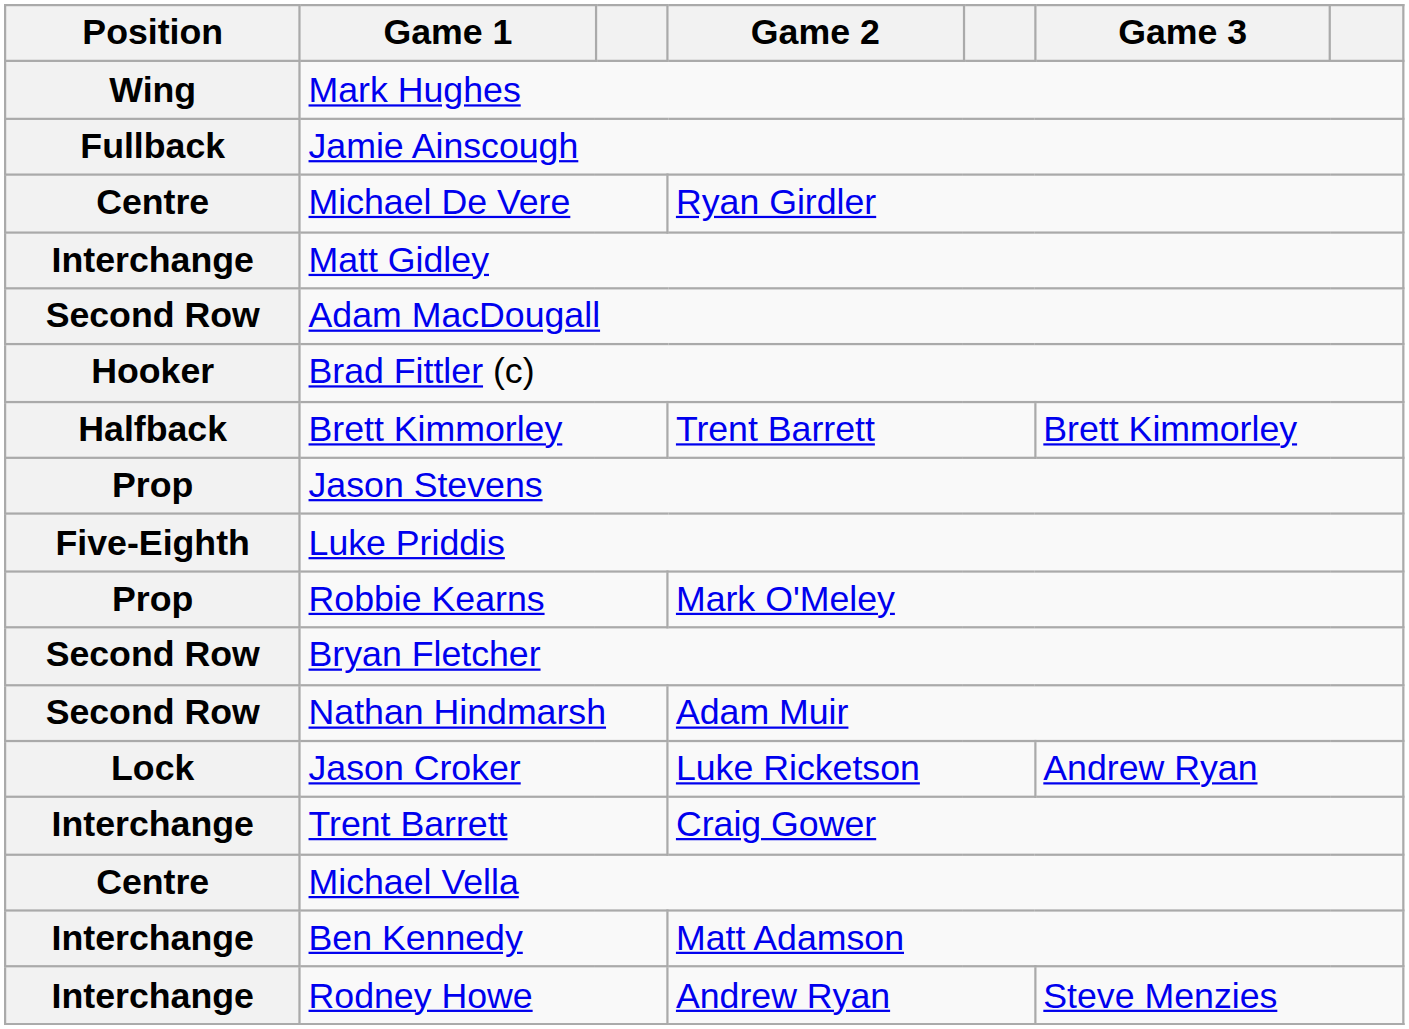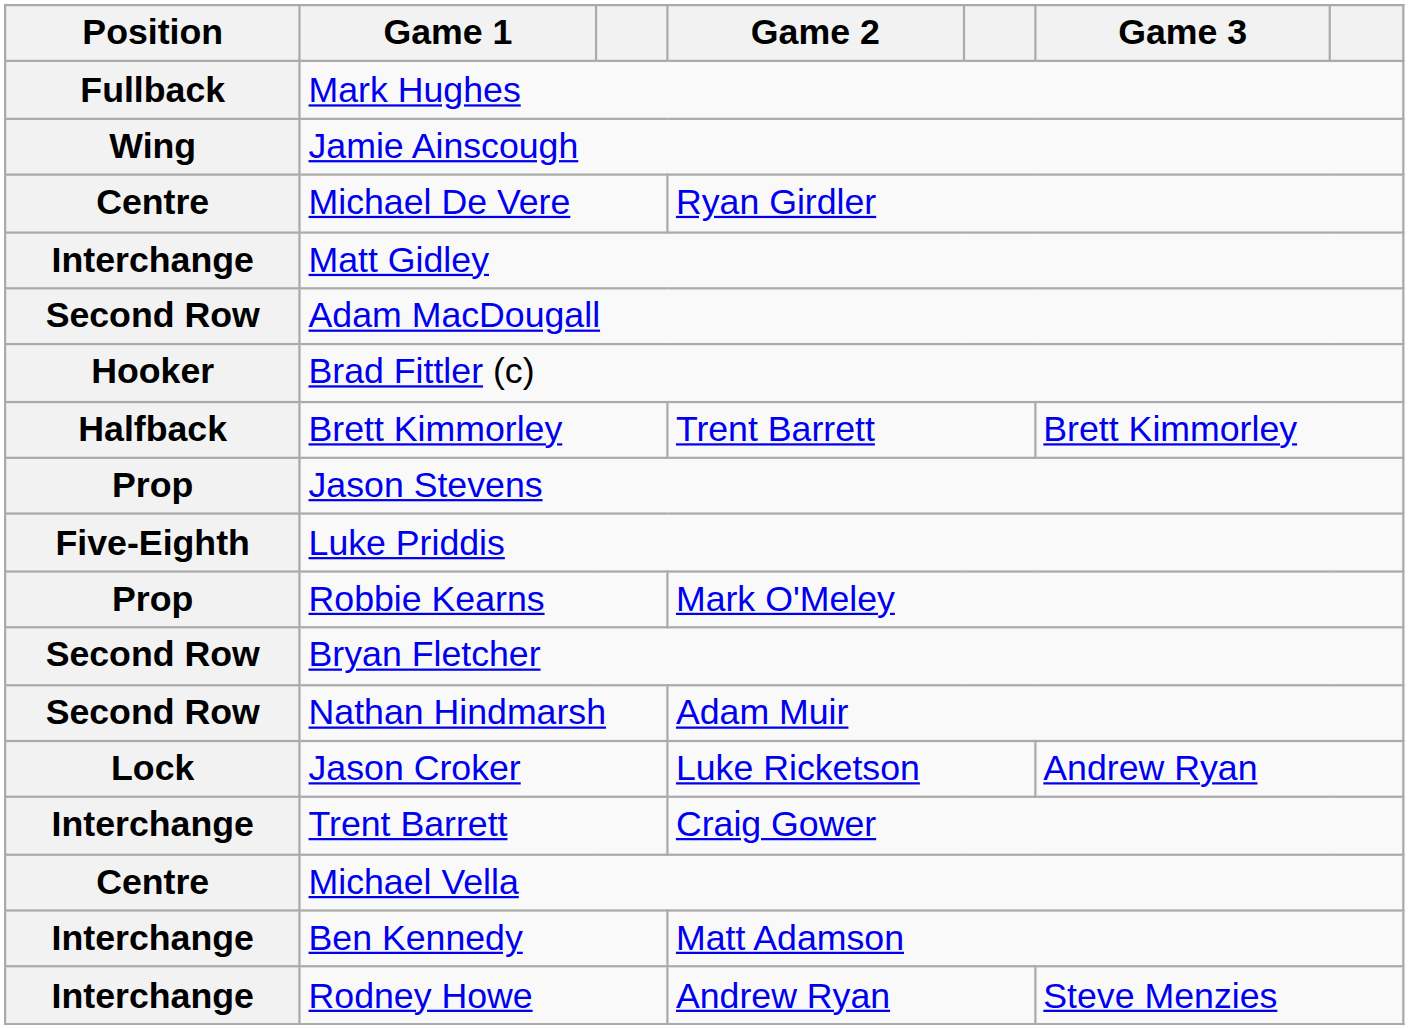Mark Hughes | Position: Wing -> Fullback
Jamie Ainscough | Position: Fullback -> Wing
